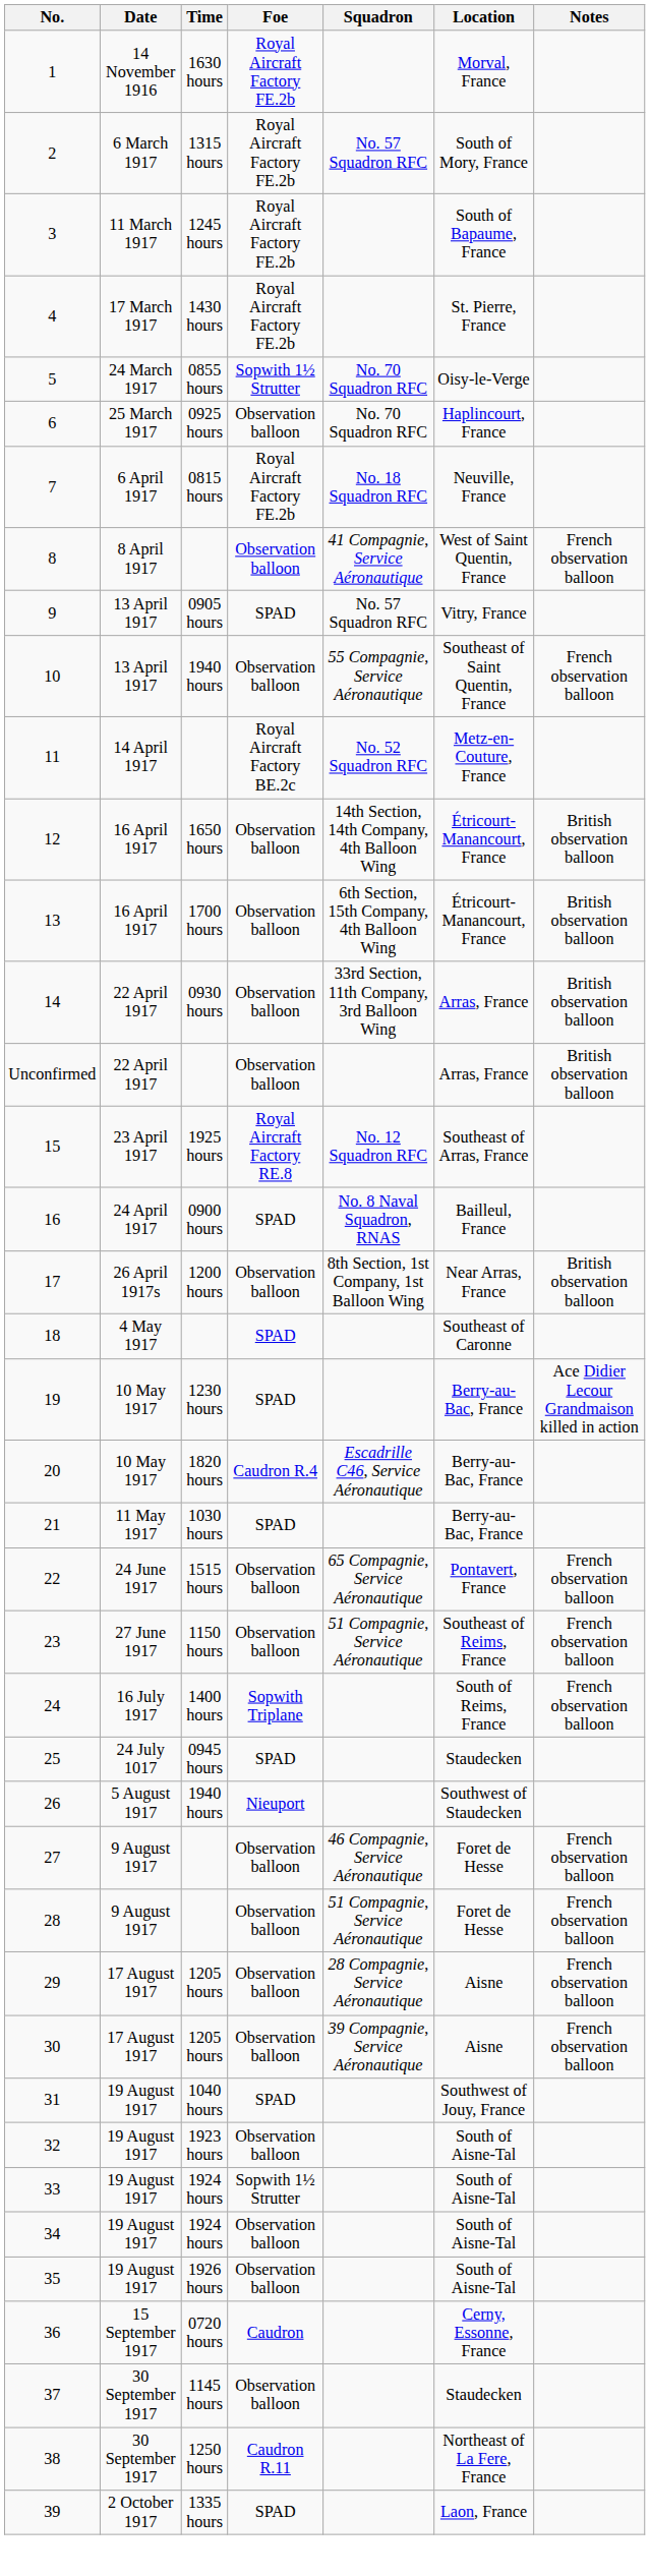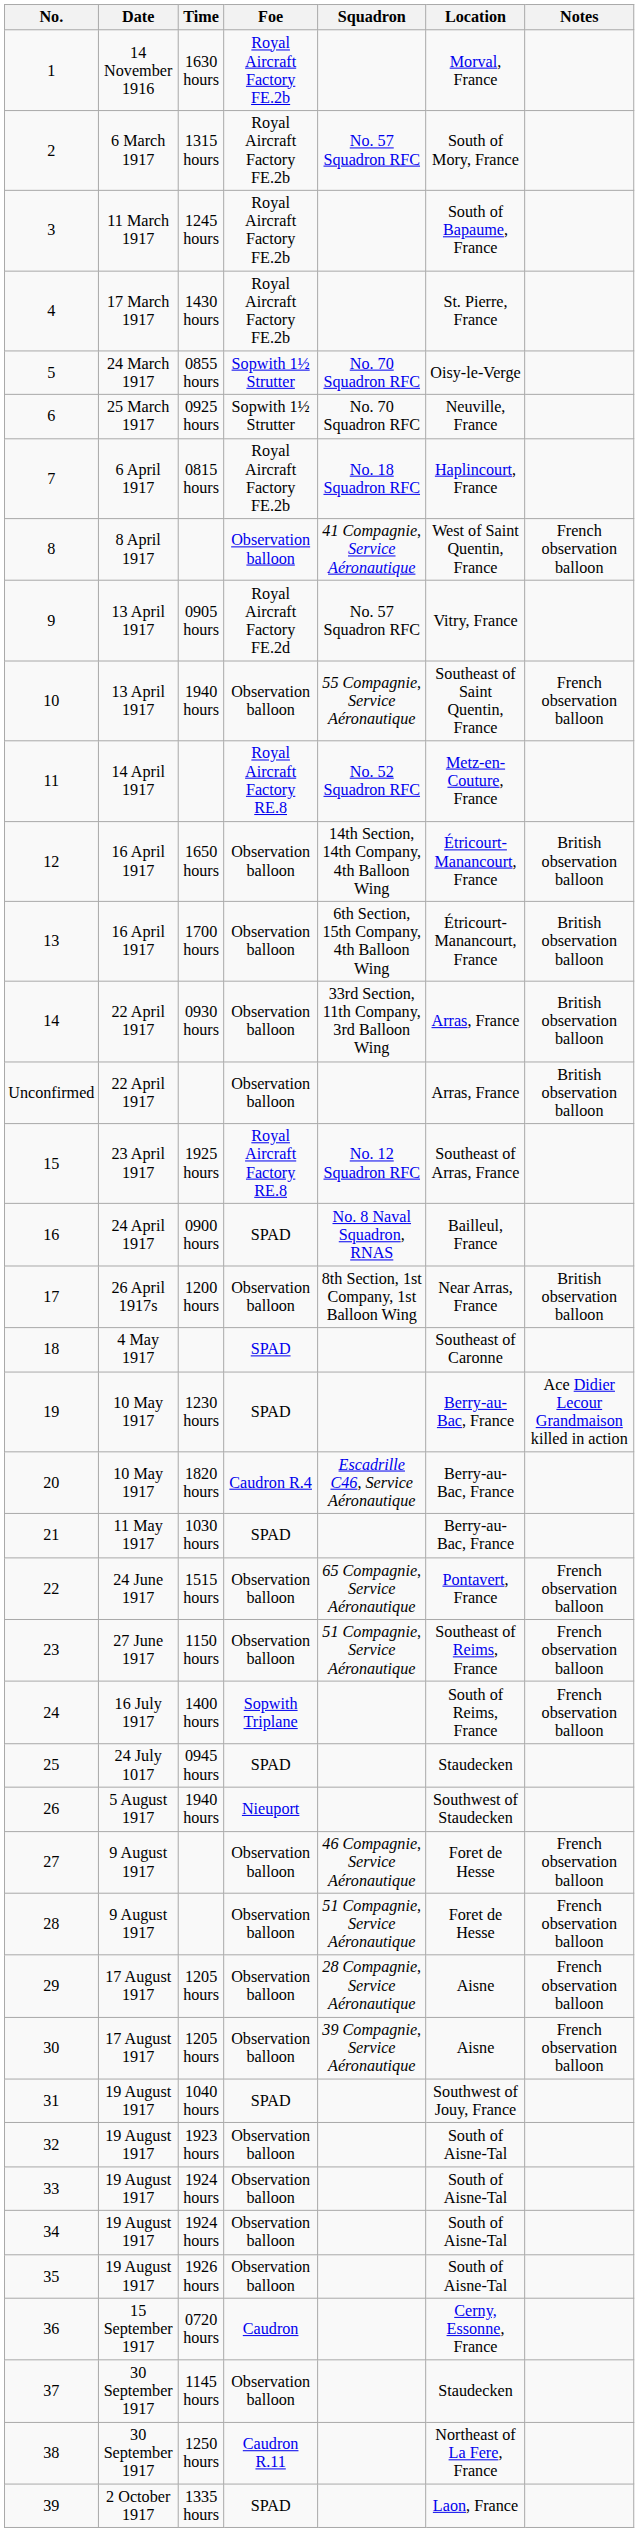6 | Foe: Observation balloon -> Sopwith 1½ Strutter
6 | Location: Haplincourt, France -> Neuville, France
7 | Location: Neuville, France -> Haplincourt, France
9 | Foe: SPAD -> Royal Aircraft Factory FE.2d
11 | Foe: Royal Aircraft Factory BE.2c -> Royal Aircraft Factory RE.8
33 | Foe: Sopwith 1½ Strutter -> Observation balloon
